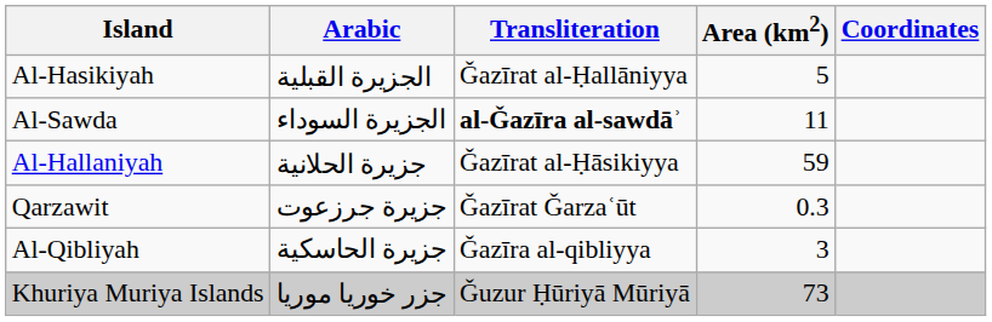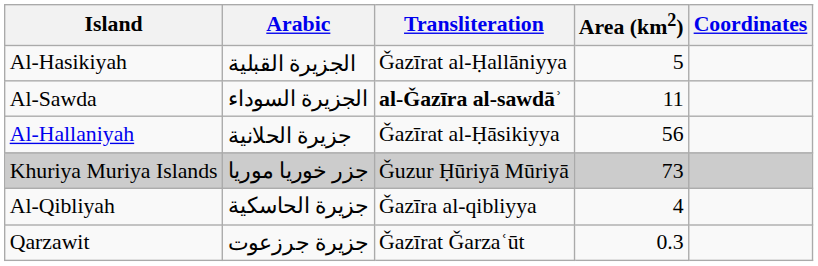Al-Hallaniyah | Area (km2): 59 -> 56
rows swapped: Qarzawit <-> Khuriya Muriya Islands
Al-Qibliyah | Area (km2): 3 -> 4
